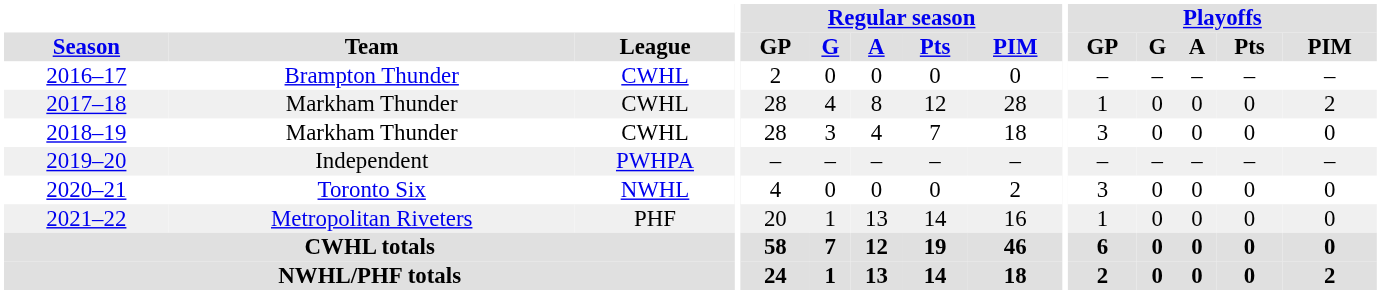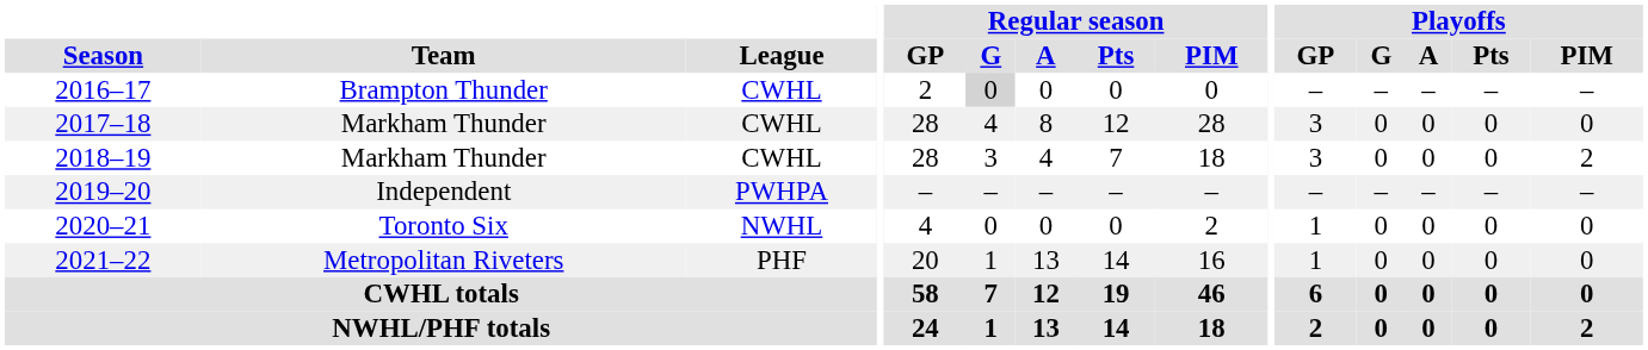2016–17 | Regular season / G: no background -> lightgrey background
2017–18 | Playoffs / GP: 1 -> 3
2017–18 | Playoffs / PIM: 2 -> 0
2018–19 | Playoffs / PIM: 0 -> 2
2020–21 | Playoffs / GP: 3 -> 1
